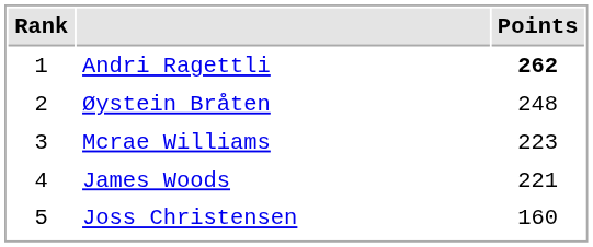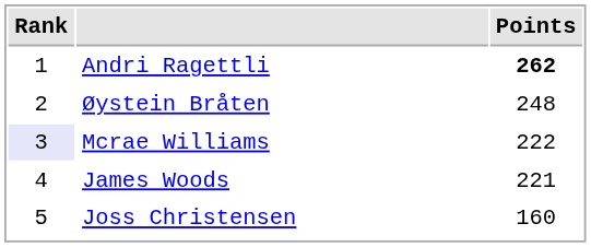Mcrae Williams | Rank: no background -> lavender background
Mcrae Williams | Points: 223 -> 222
